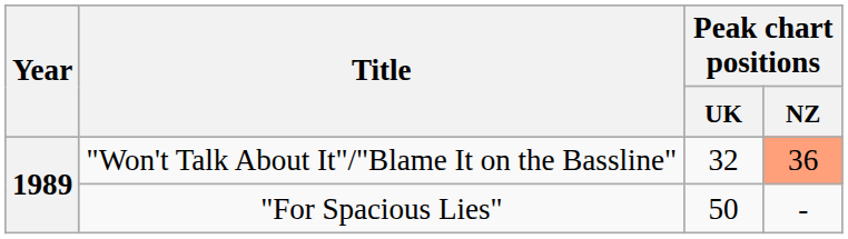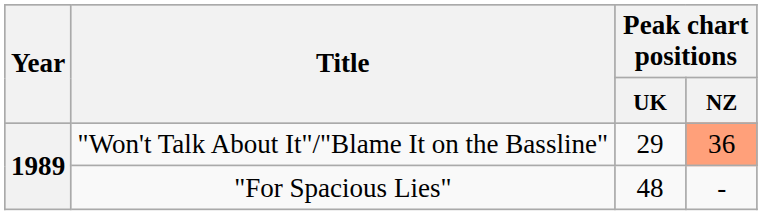"Won't Talk About It"/"Blame It on the Bassline" | Peak chart positions / UK: 32 -> 29
"For Spacious Lies" | Peak chart positions / UK: 50 -> 48
